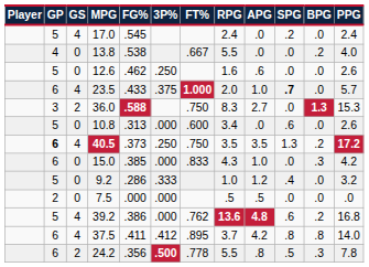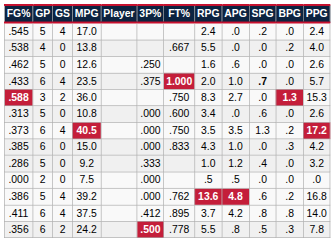columns swapped: Player <-> FG%
40.5 | GP: bold -> normal
40.5 | 3P%: .250 -> .000
